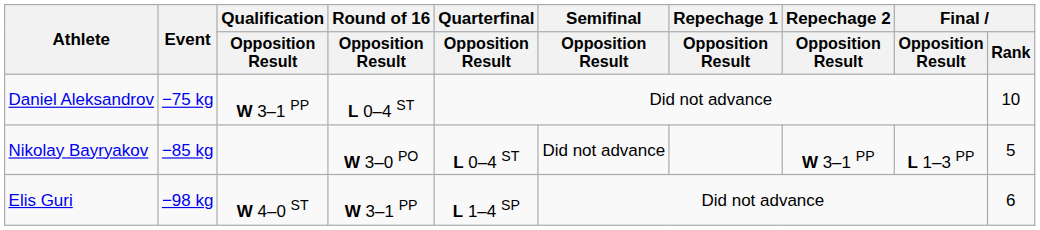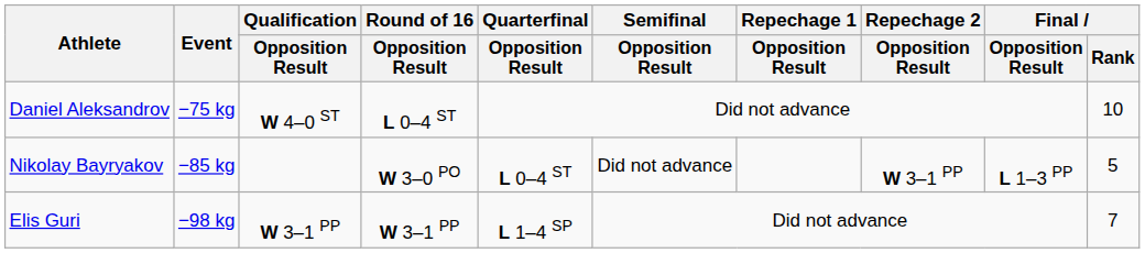Daniel Aleksandrov | Qualification / Opposition Result: W 3–1 PP -> W 4–0 ST
Elis Guri | Qualification / Opposition Result: W 4–0 ST -> W 3–1 PP
Elis Guri | Final / Rank: 6 -> 7
